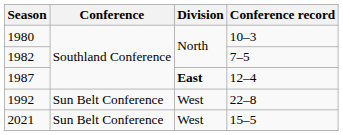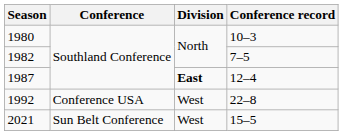1992 | Conference: Sun Belt Conference -> Conference USA
